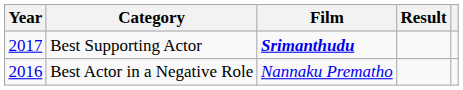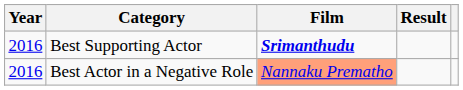Best Supporting Actor | Year: 2017 -> 2016
Best Actor in a Negative Role | Film: no background -> lightsalmon background
